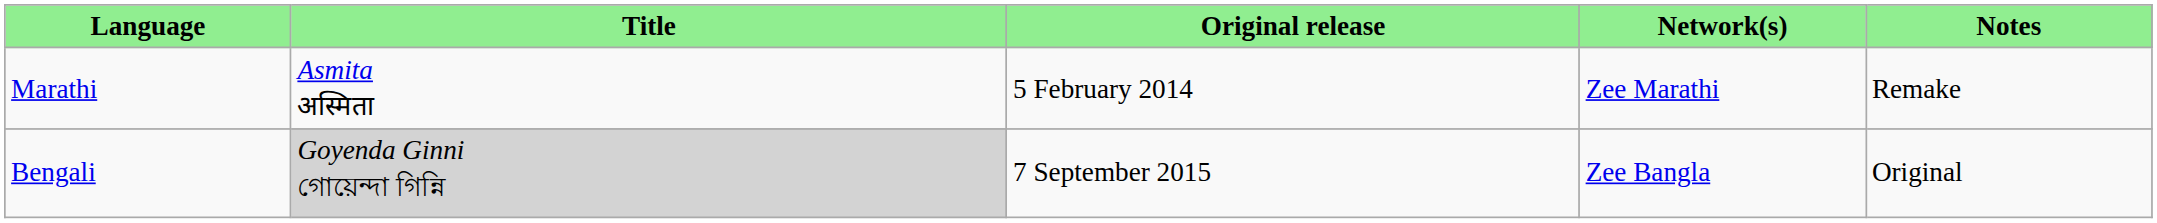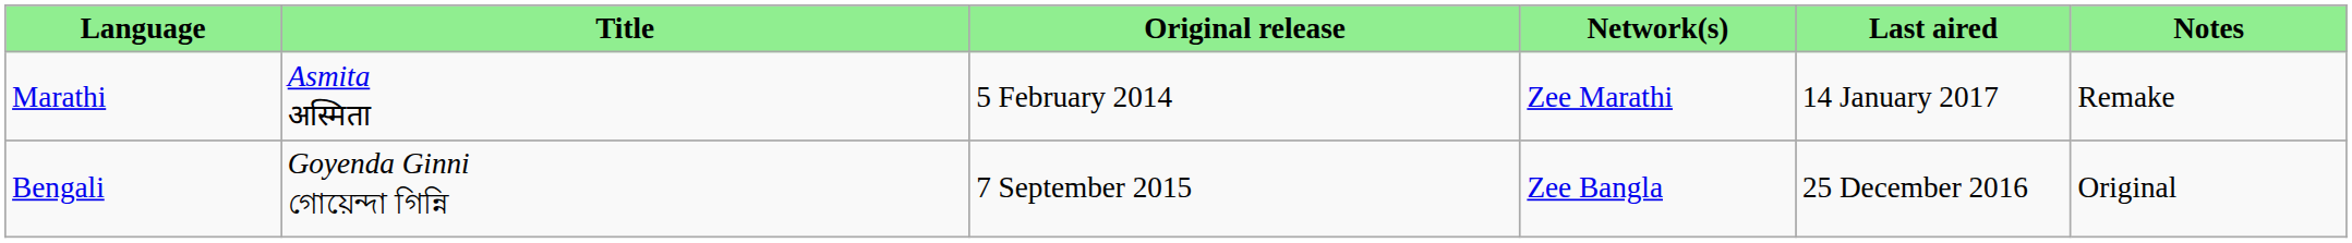+ column: Last aired | 14 January 2017 | 25 December 2016
Bengali | Title: lightgrey background -> no background
